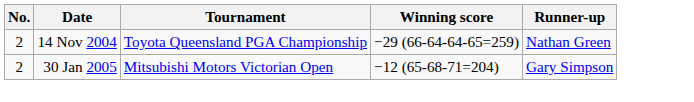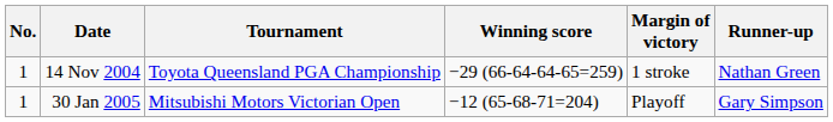+ column: Margin of victory | 1 stroke | Playoff
14 Nov 2004 | No.: 2 -> 1
30 Jan 2005 | No.: 2 -> 1
